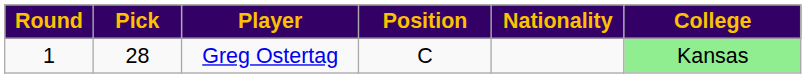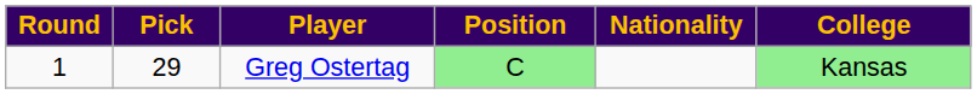Greg Ostertag | Pick: 28 -> 29
Greg Ostertag | Position: no background -> lightgreen background
